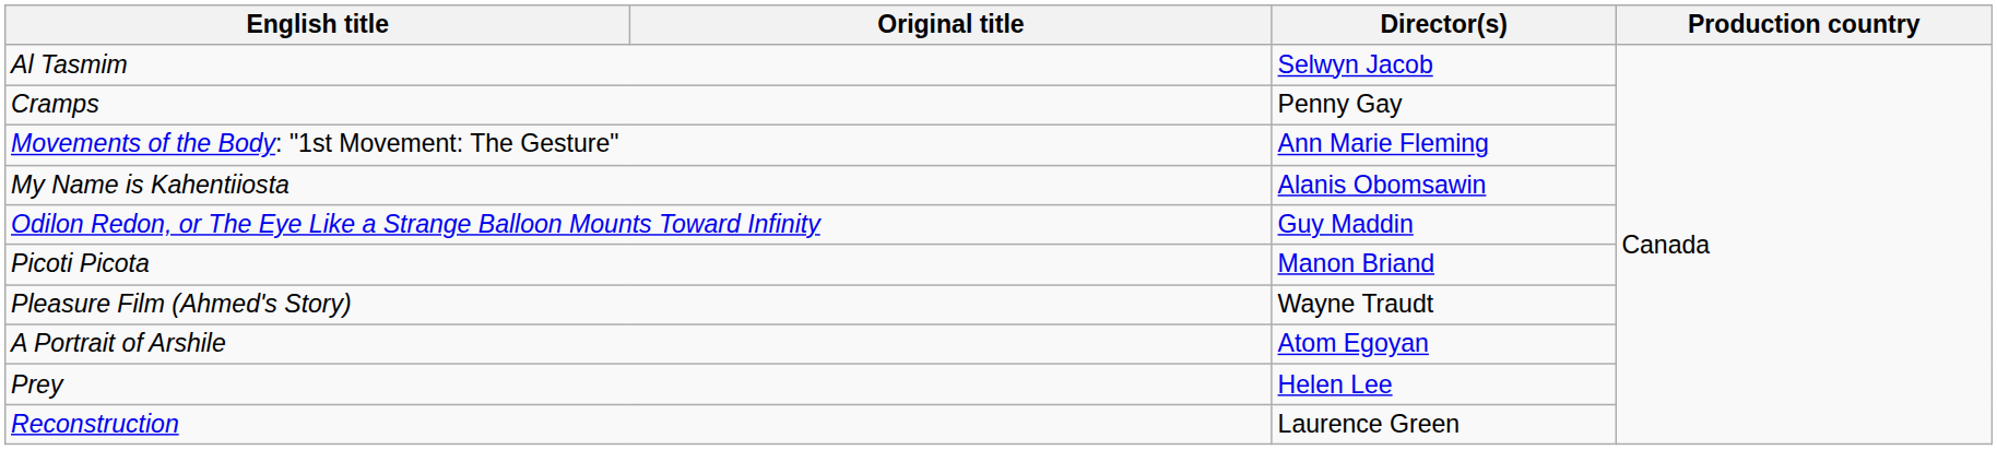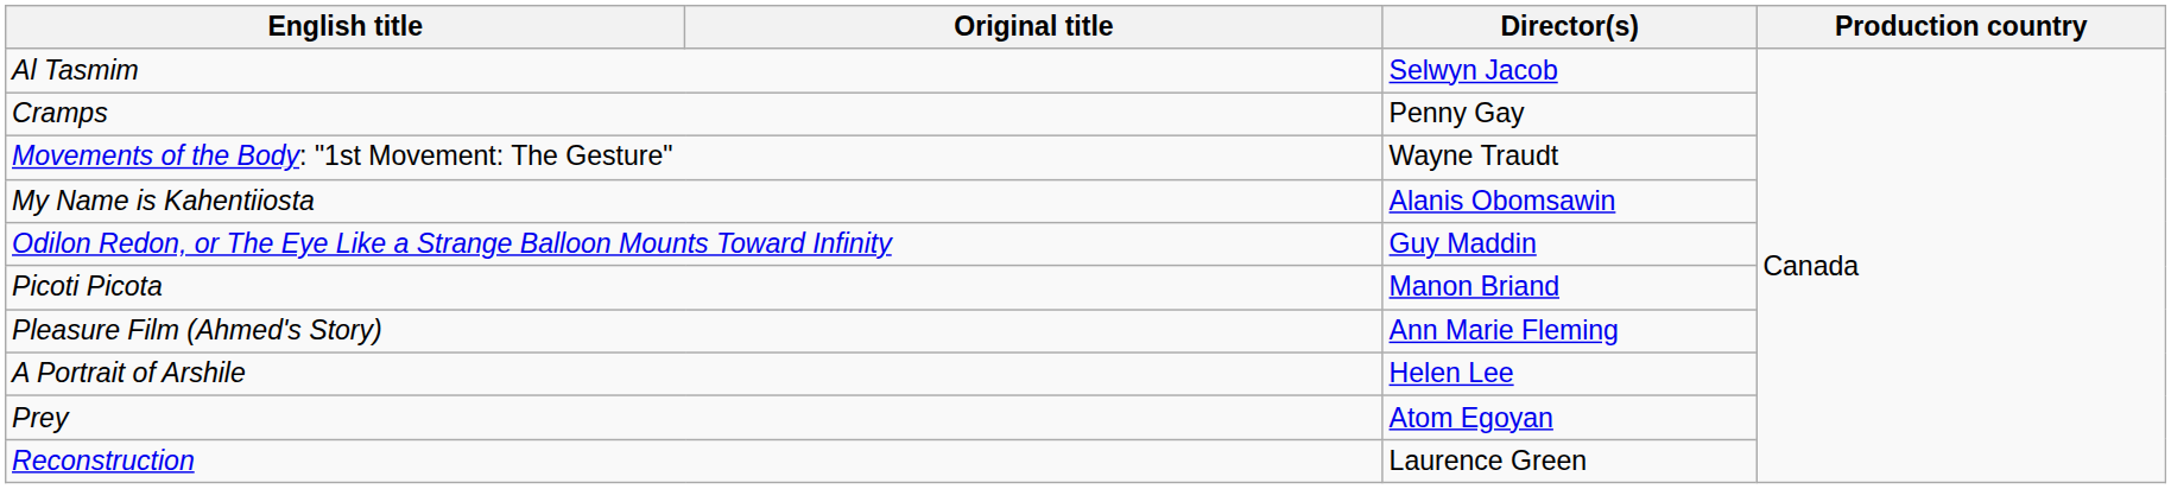Movements of the Body: "1st Movement: The Gesture" | Director(s): Ann Marie Fleming -> Wayne Traudt
Pleasure Film (Ahmed's Story) | Director(s): Wayne Traudt -> Ann Marie Fleming
A Portrait of Arshile | Director(s): Atom Egoyan -> Helen Lee
Prey | Director(s): Helen Lee -> Atom Egoyan
